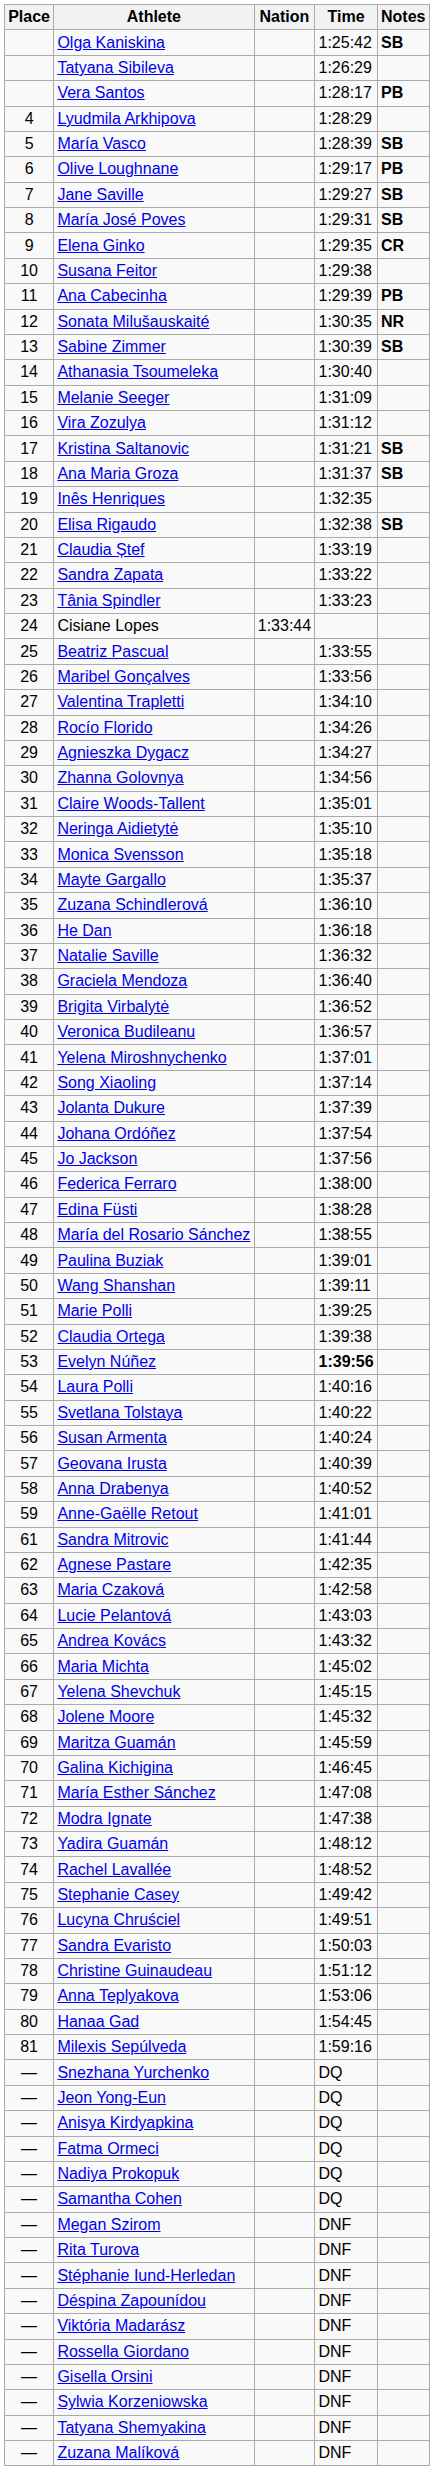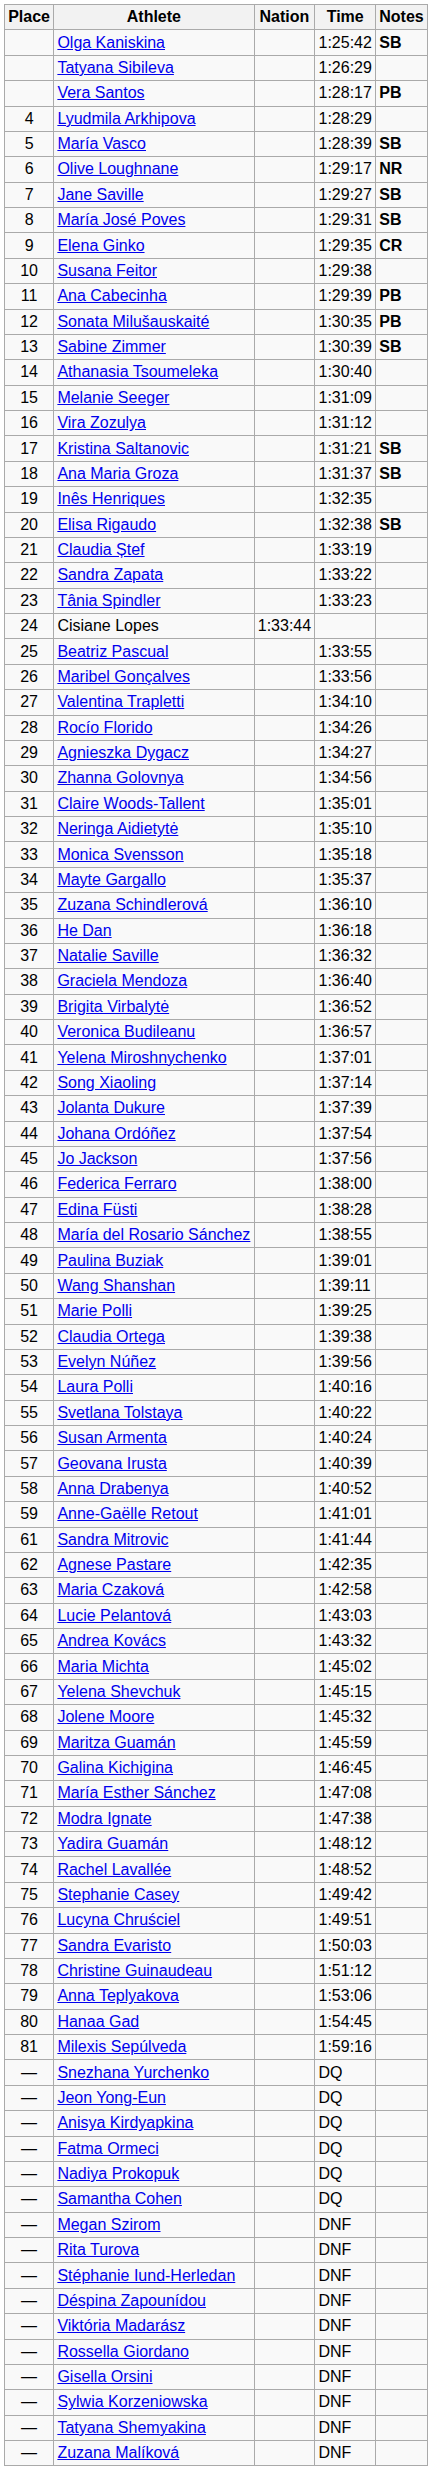Olive Loughnane | Notes: PB -> NR
Sonata Milušauskaité | Notes: NR -> PB
Evelyn Núñez | Time: bold -> normal
